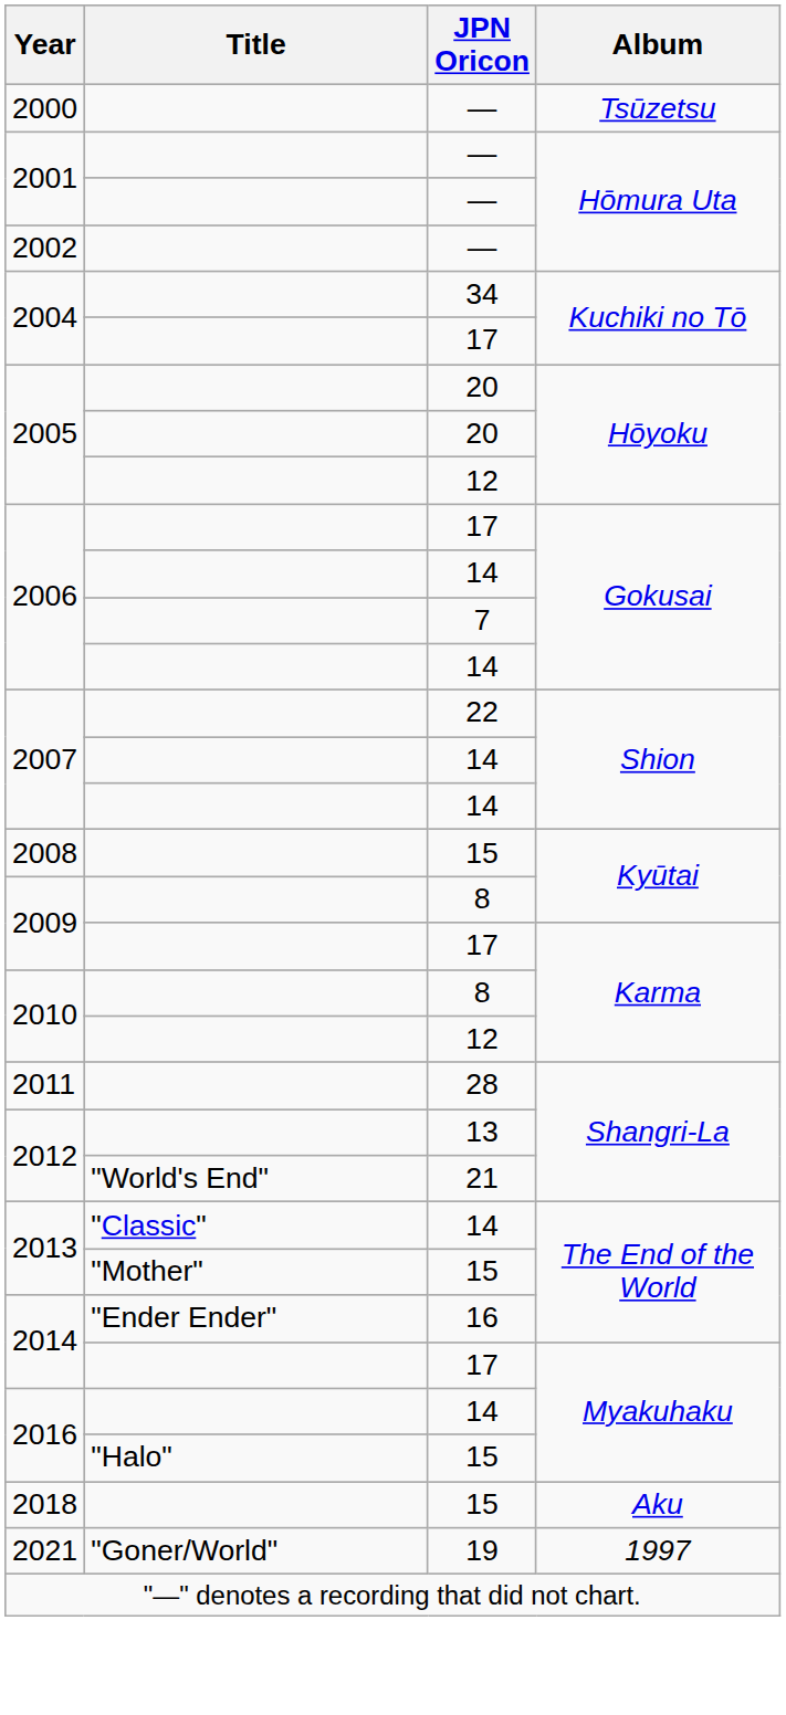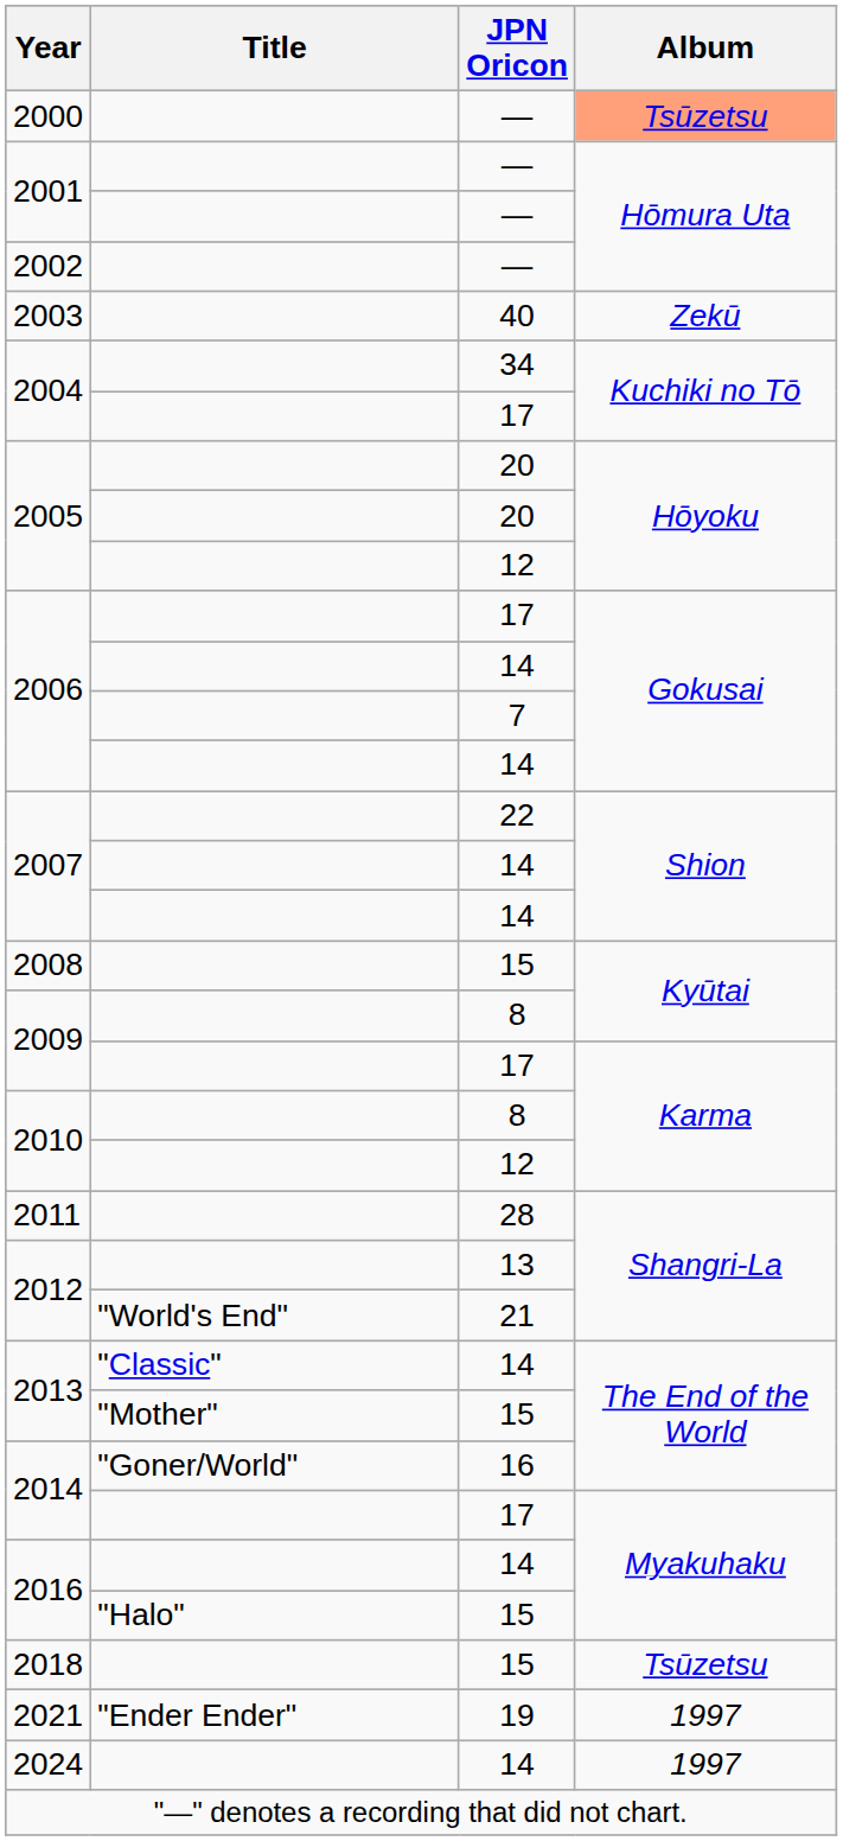2000 | Album: no background -> lightsalmon background
+ row: 2003 | 40 | Zekū
2014 / 16 | Title: "Ender Ender" -> "Goner/World"
2018 | Album: Aku -> Tsūzetsu
2021 | Title: "Goner/World" -> "Ender Ender"
+ row: 2024 | 14 | 1997
